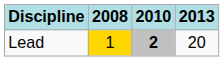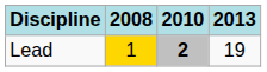Lead | 2013: 20 -> 19
